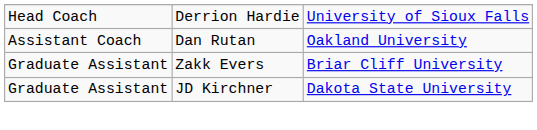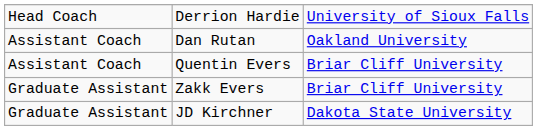+ row: Assistant Coach | Quentin Evers | Briar Cliff University
